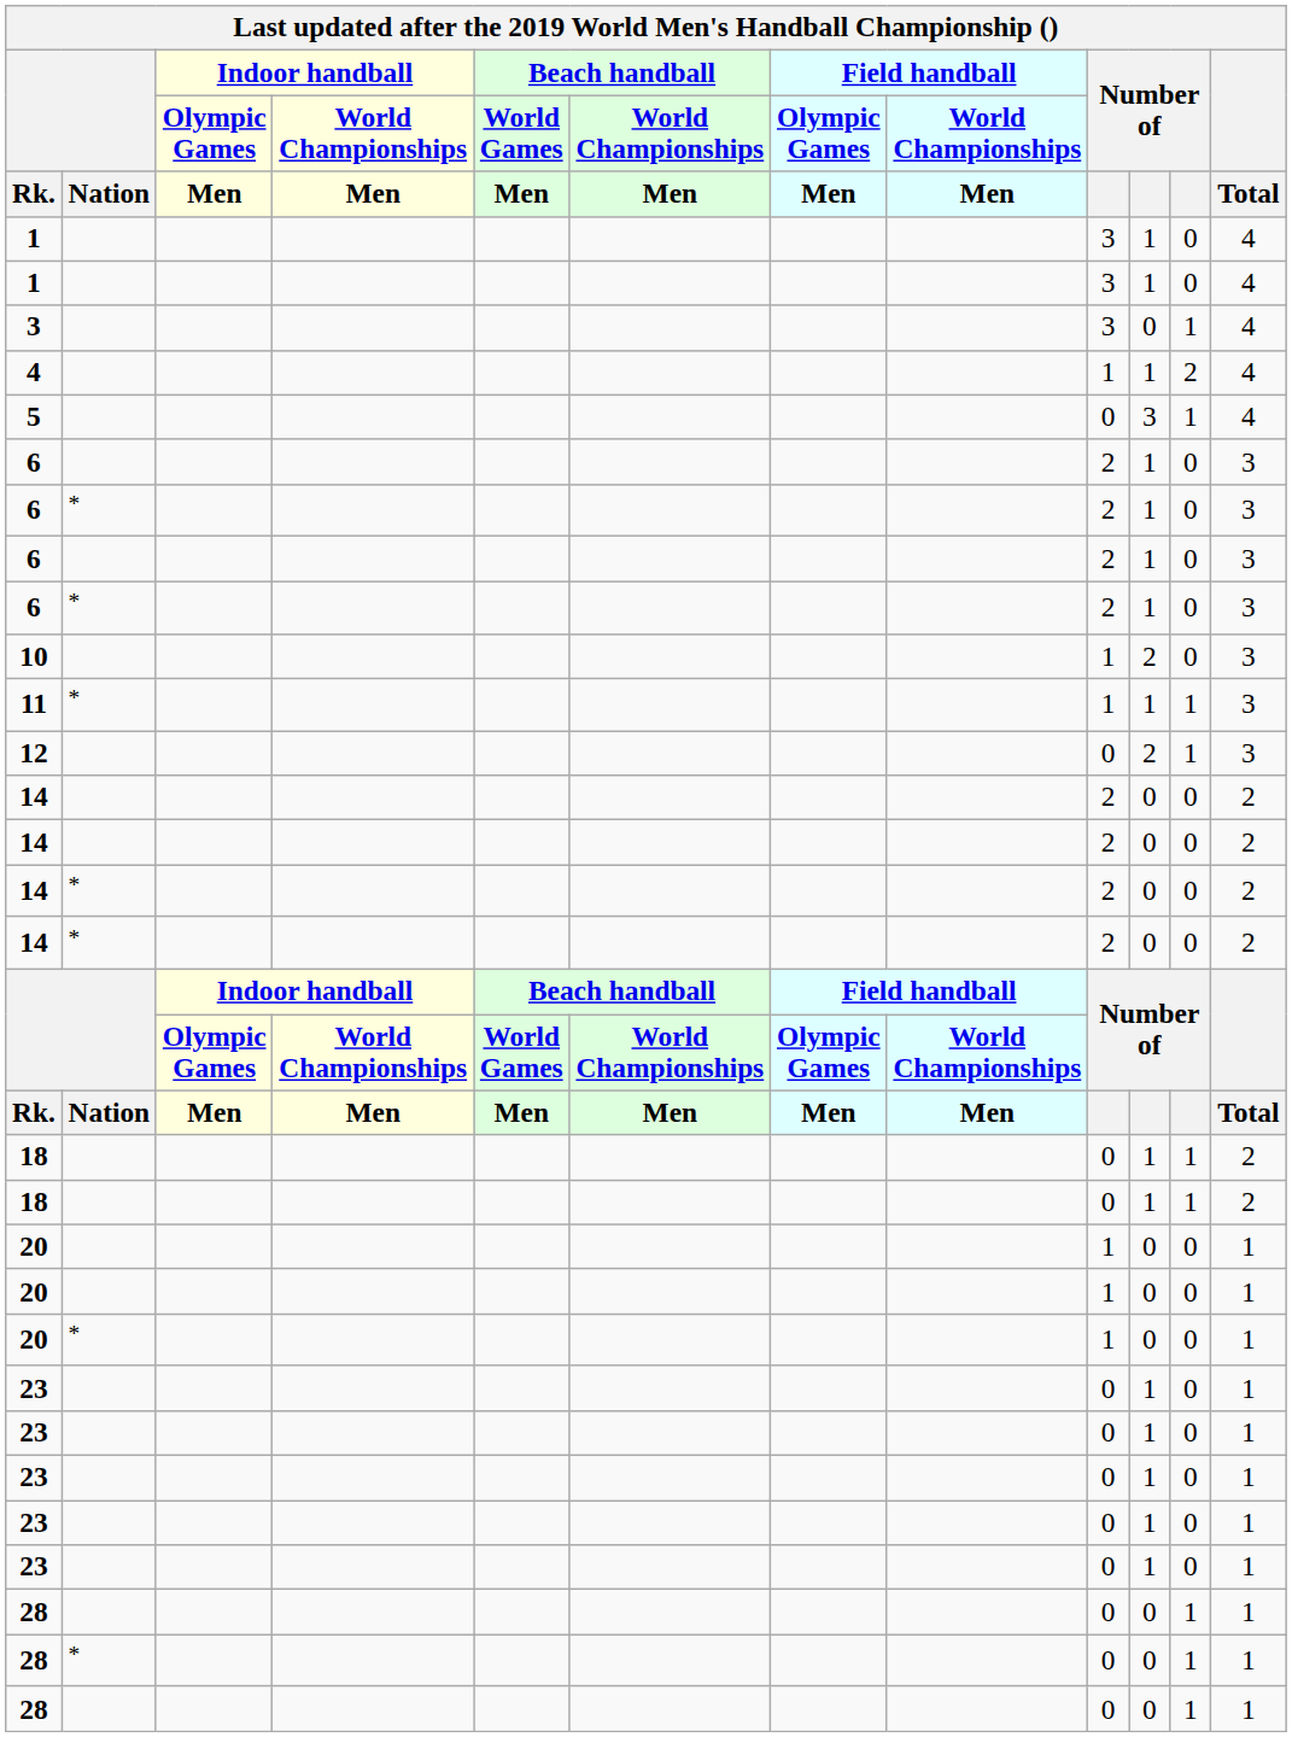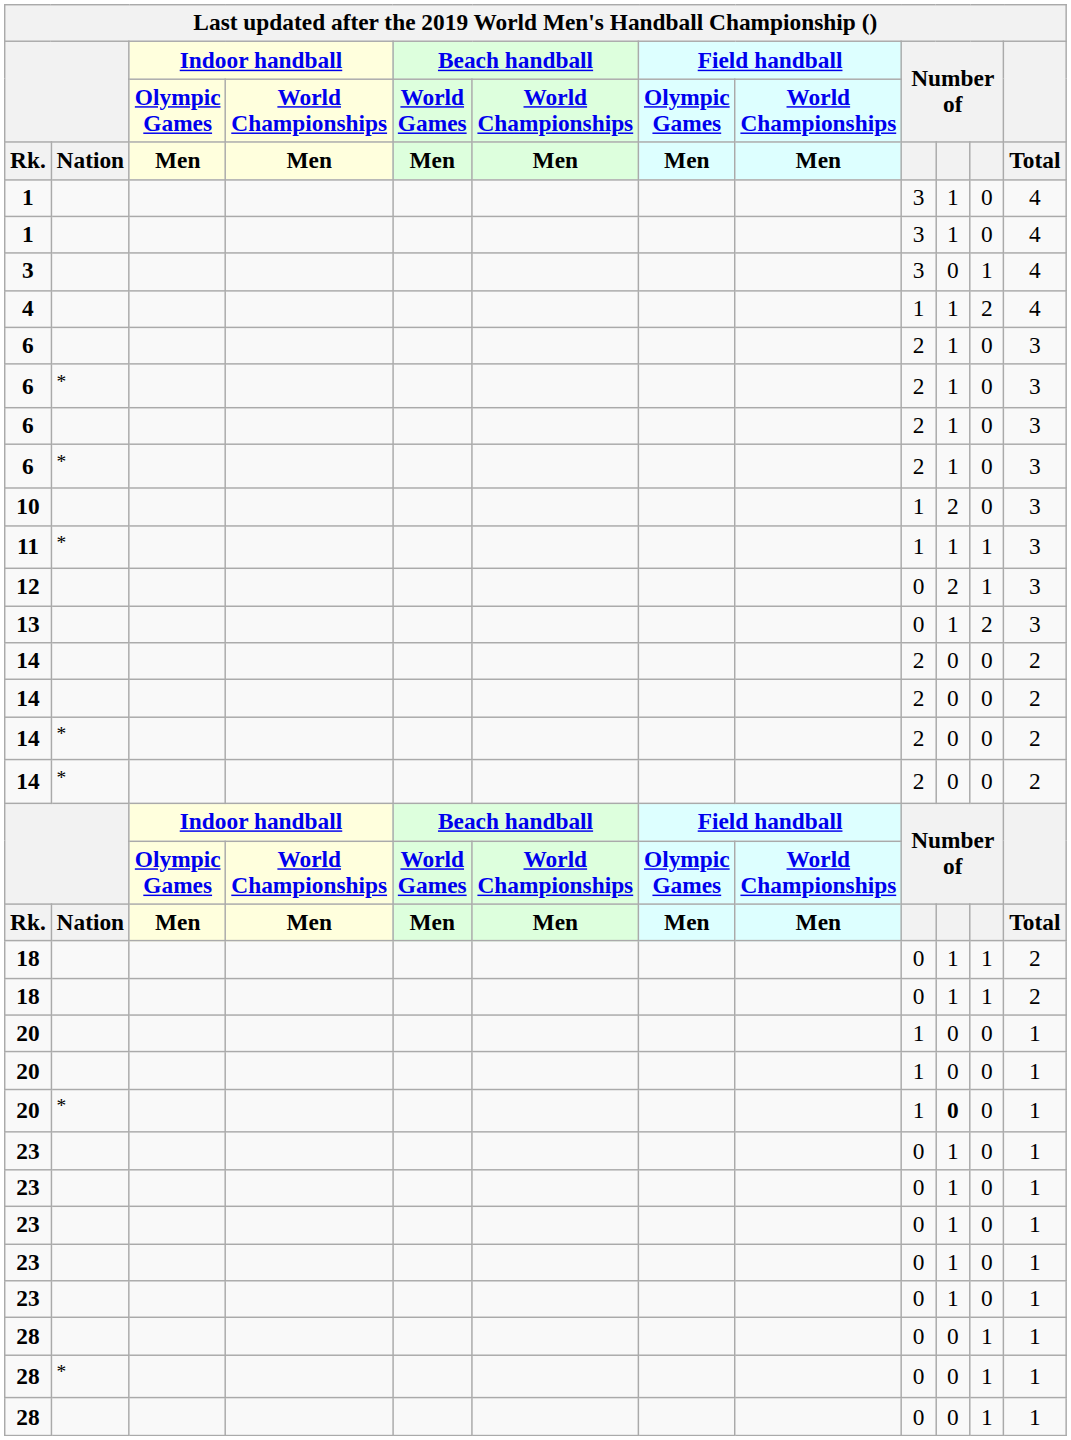- row: 5 | 0 | 3 | 1 | 4
+ row: 13 | 0 | 1 | 2 | 3
20 / * | column 10: normal -> bold
